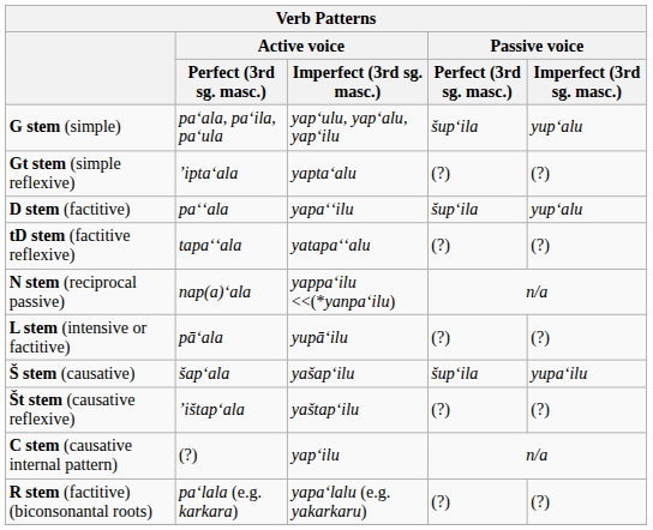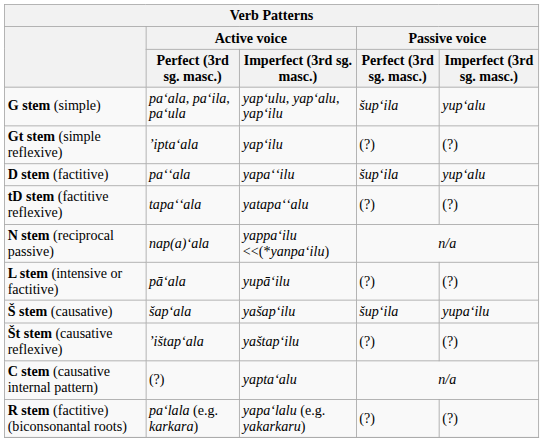Gt stem (simple reflexive) | Active voice / Imperfect (3rd sg. masc.): yaptaʻalu -> yapʻilu
C stem (causative internal pattern) | Active voice / Imperfect (3rd sg. masc.): yapʻilu -> yaptaʻalu
